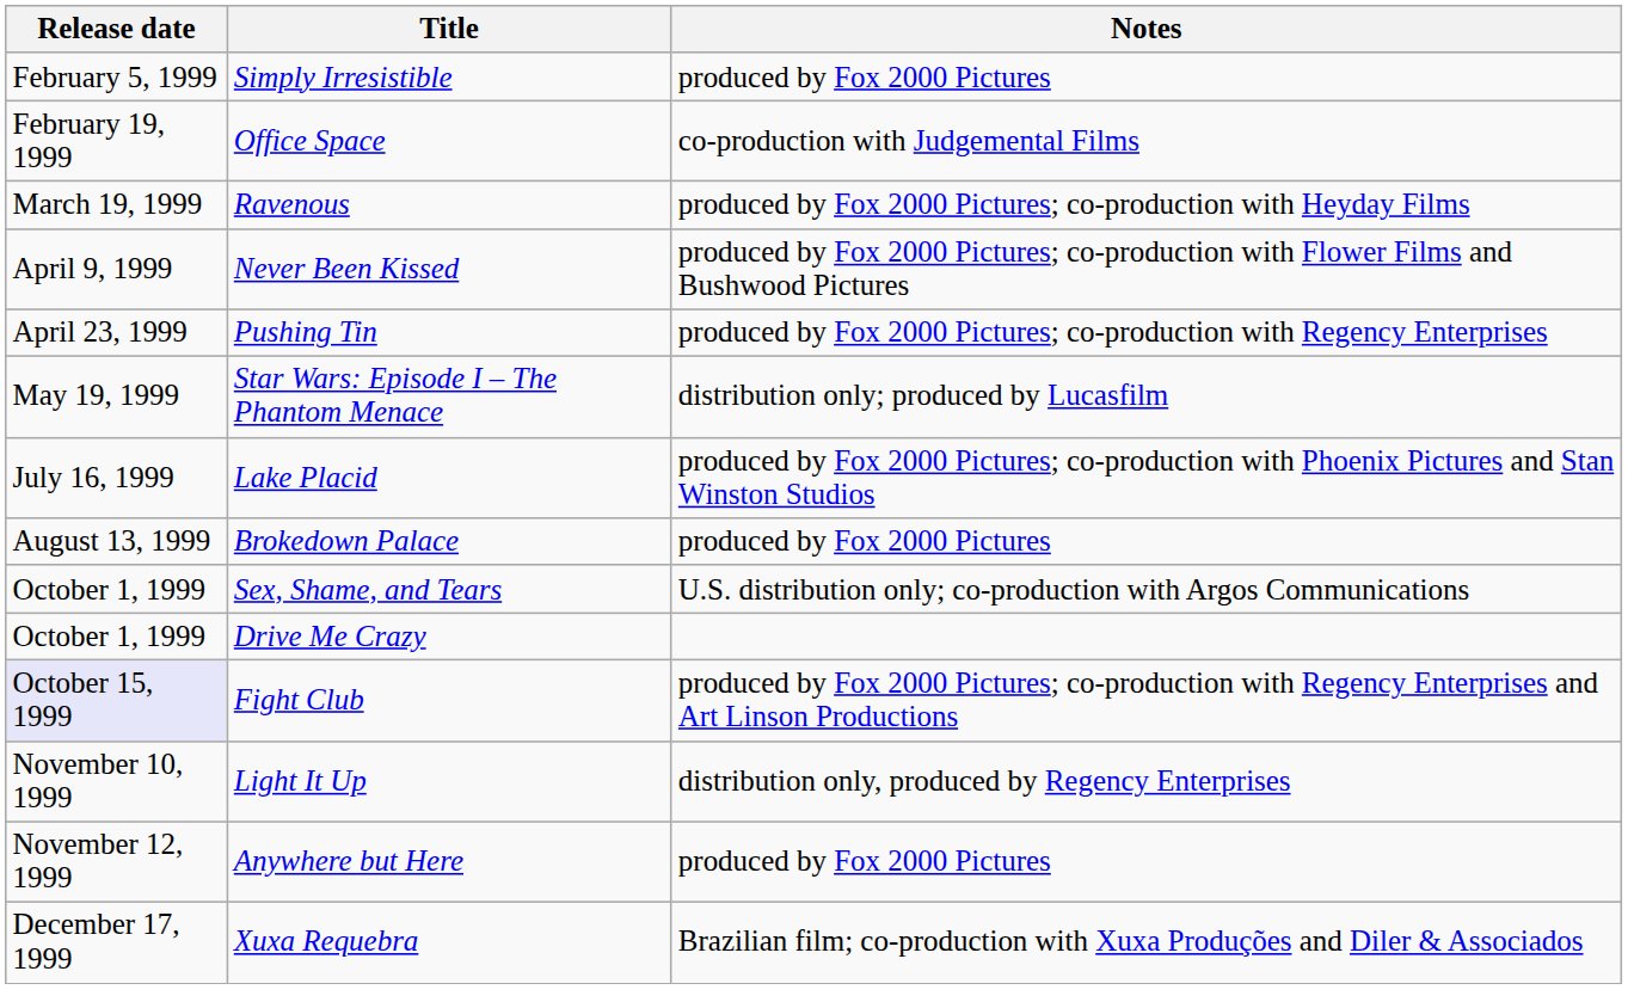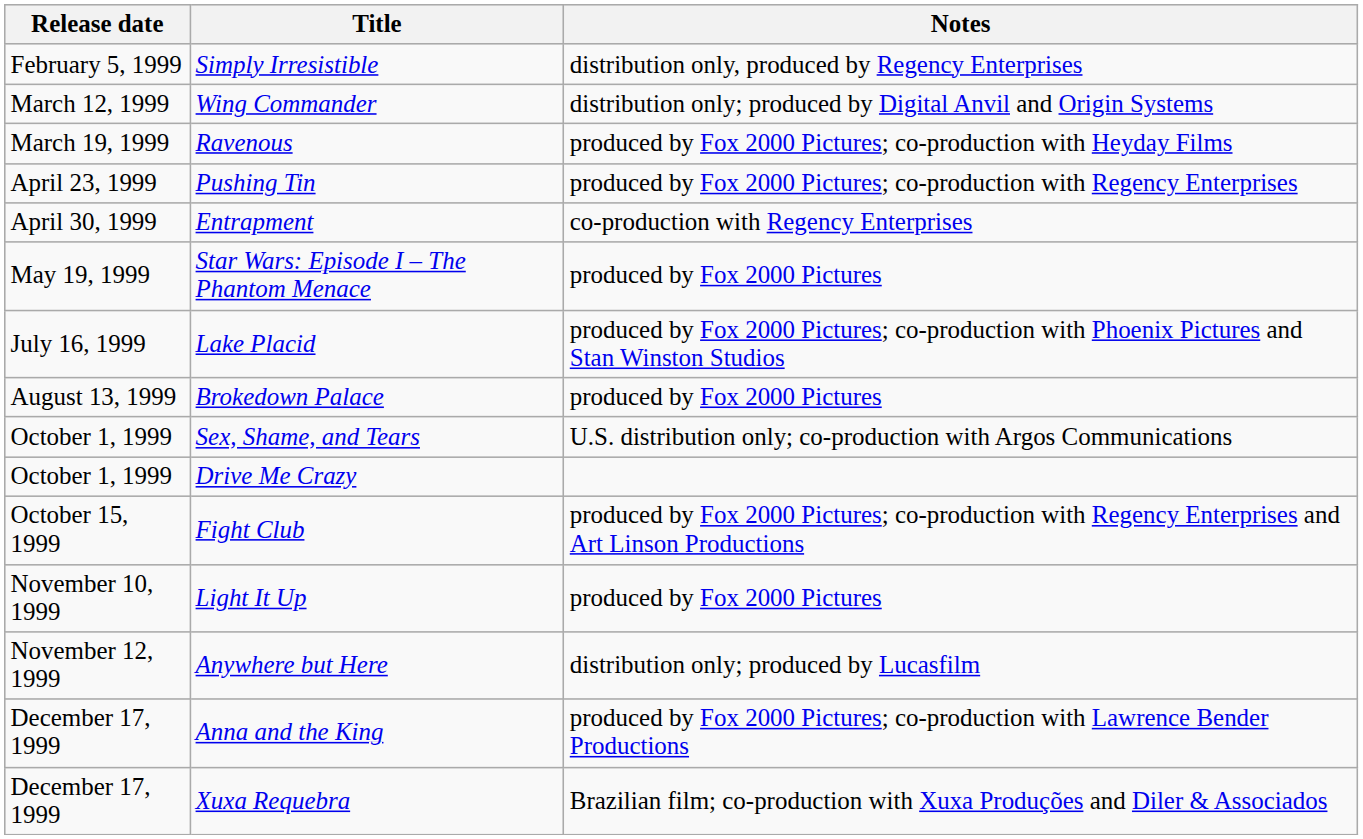Simply Irresistible | Notes: produced by Fox 2000 Pictures -> distribution only, produced by Regency Enterprises
- row: February 19, 1999 | Office Space | co-production with Judgemental Films
+ row: March 12, 1999 | Wing Commander | distribution only; produced by Digital Anvil and Origin Systems
- row: April 9, 1999 | Never Been Kissed | produced by Fox 2000 Pictures; co-production with Flower Films and Bushwood Pictures
+ row: April 30, 1999 | Entrapment | co-production with Regency Enterprises
Star Wars: Episode I – The Phantom Menace | Notes: distribution only; produced by Lucasfilm -> produced by Fox 2000 Pictures
Fight Club | Release date: lavender background -> no background
Light It Up | Notes: distribution only, produced by Regency Enterprises -> produced by Fox 2000 Pictures
Anywhere but Here | Notes: produced by Fox 2000 Pictures -> distribution only; produced by Lucasfilm
+ row: December 17, 1999 | Anna and the King | produced by Fox 2000 Pictures; co-production with Lawrence Bender Productions
